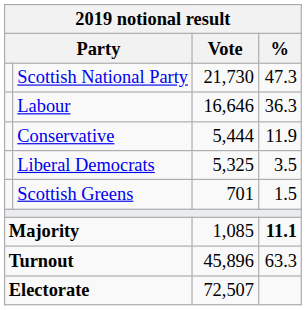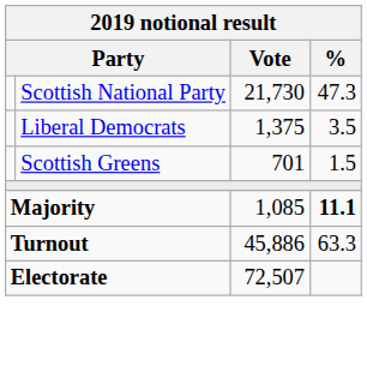- row: Labour | 16,646 | 36.3
- row: Conservative | 5,444 | 11.9
Liberal Democrats | Vote: 5,325 -> 1,375
Turnout | Vote: 45,896 -> 45,886
